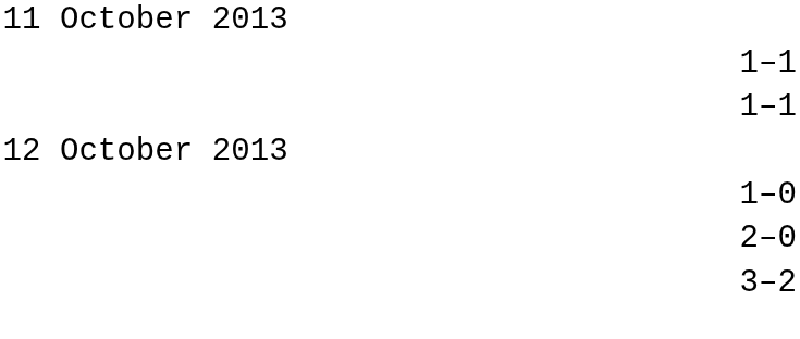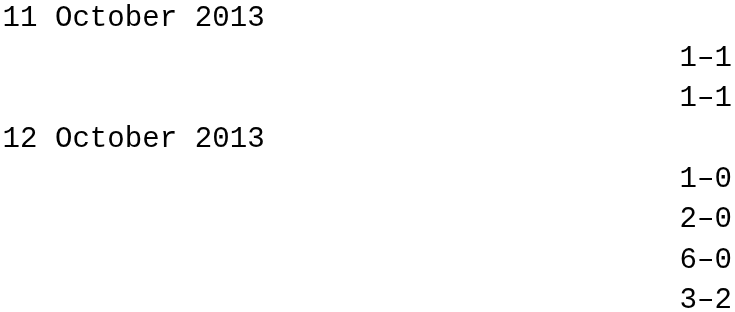+ row: 6–0
